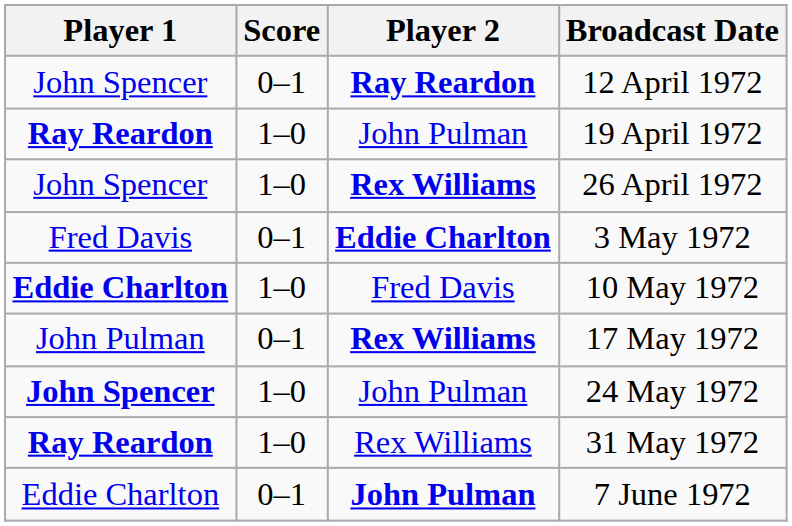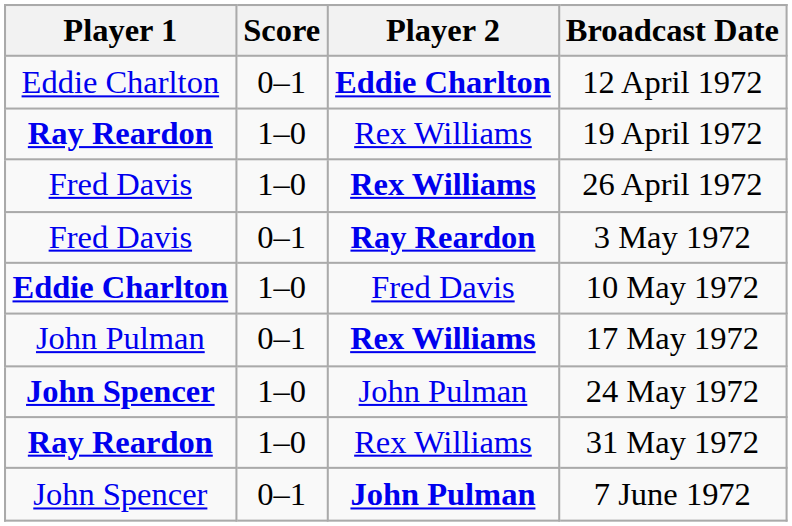12 April 1972 | Player 1: John Spencer -> Eddie Charlton
12 April 1972 | Player 2: Ray Reardon -> Eddie Charlton
19 April 1972 | Player 2: John Pulman -> Rex Williams
26 April 1972 | Player 1: John Spencer -> Fred Davis
3 May 1972 | Player 2: Eddie Charlton -> Ray Reardon
7 June 1972 | Player 1: Eddie Charlton -> John Spencer
